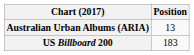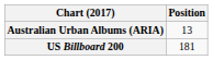US Billboard 200 | Position: 183 -> 181
